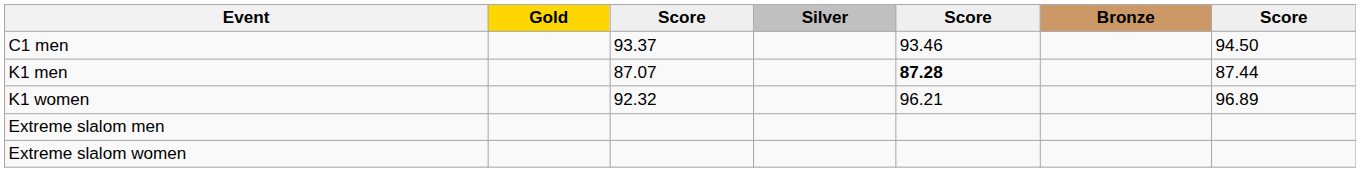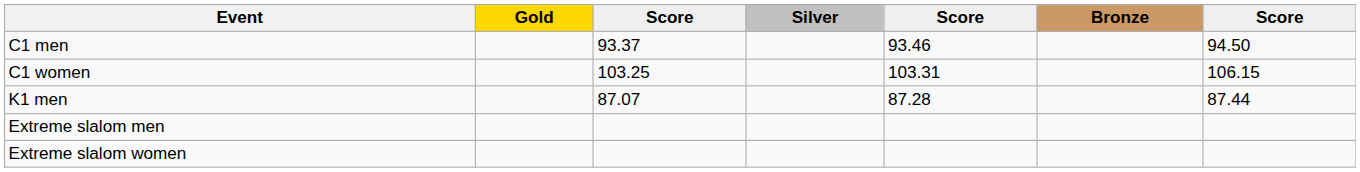+ row: C1 women | 103.25 | 103.31 | 106.15
K1 men | column 5: bold -> normal
- row: K1 women | 92.32 | 96.21 | 96.89
